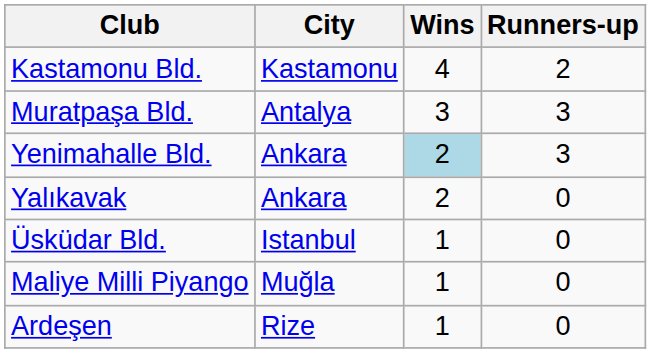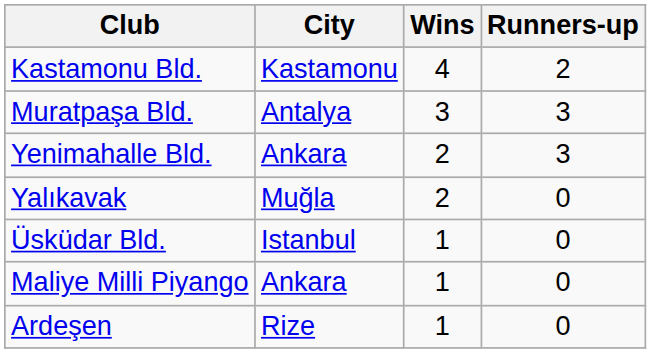Yenimahalle Bld. | Wins: lightblue background -> no background
Yalıkavak | City: Ankara -> Muğla
Maliye Milli Piyango | City: Muğla -> Ankara
